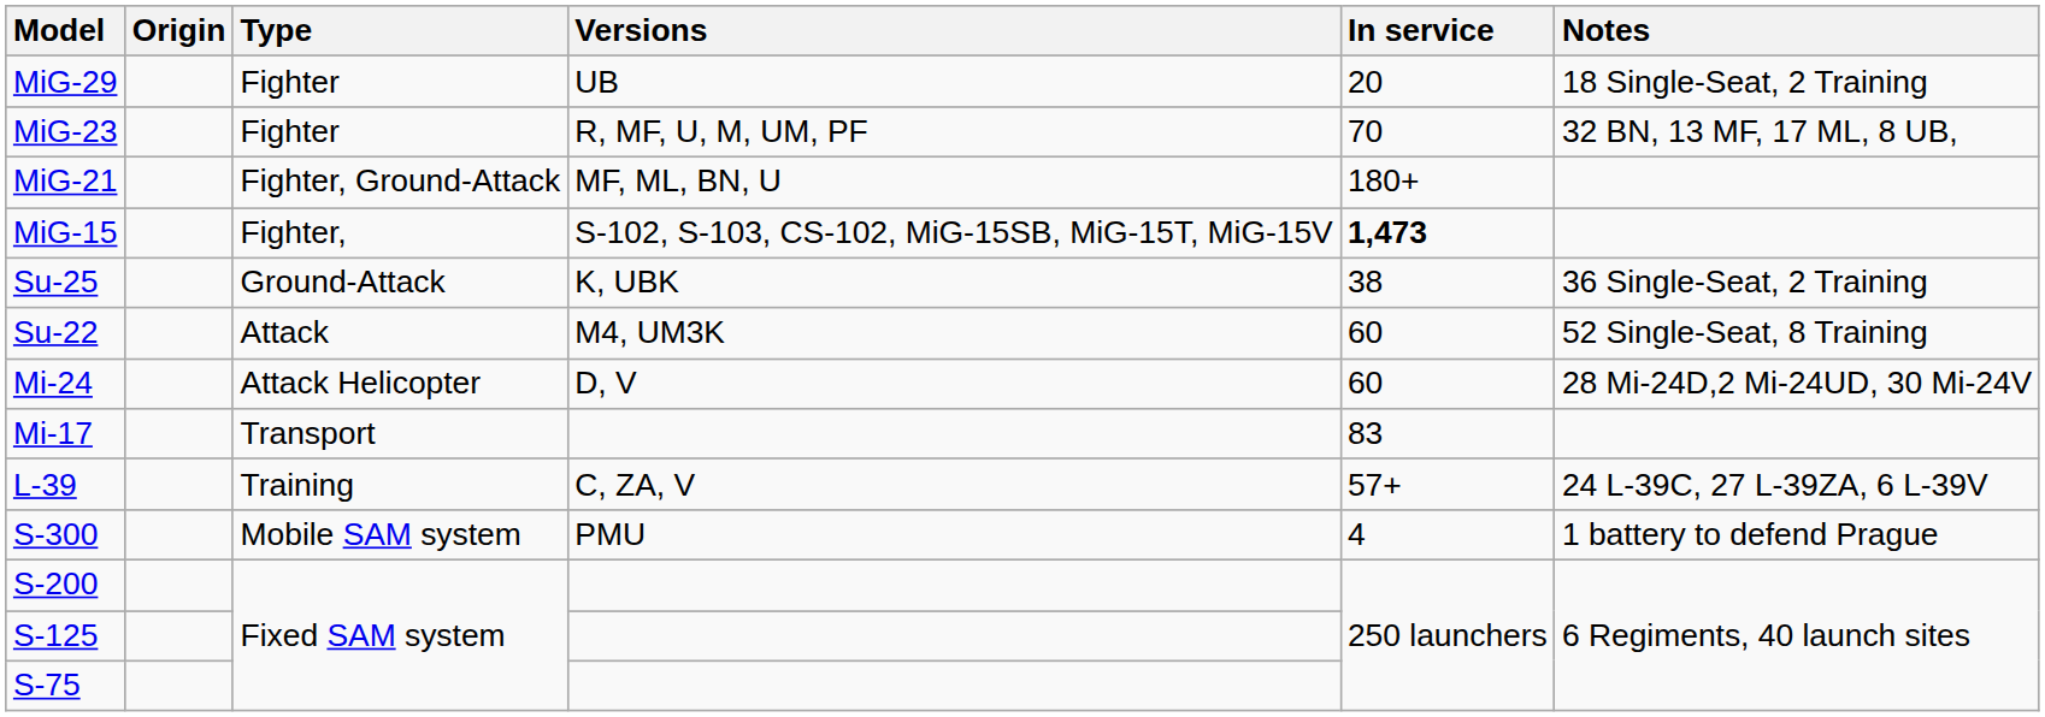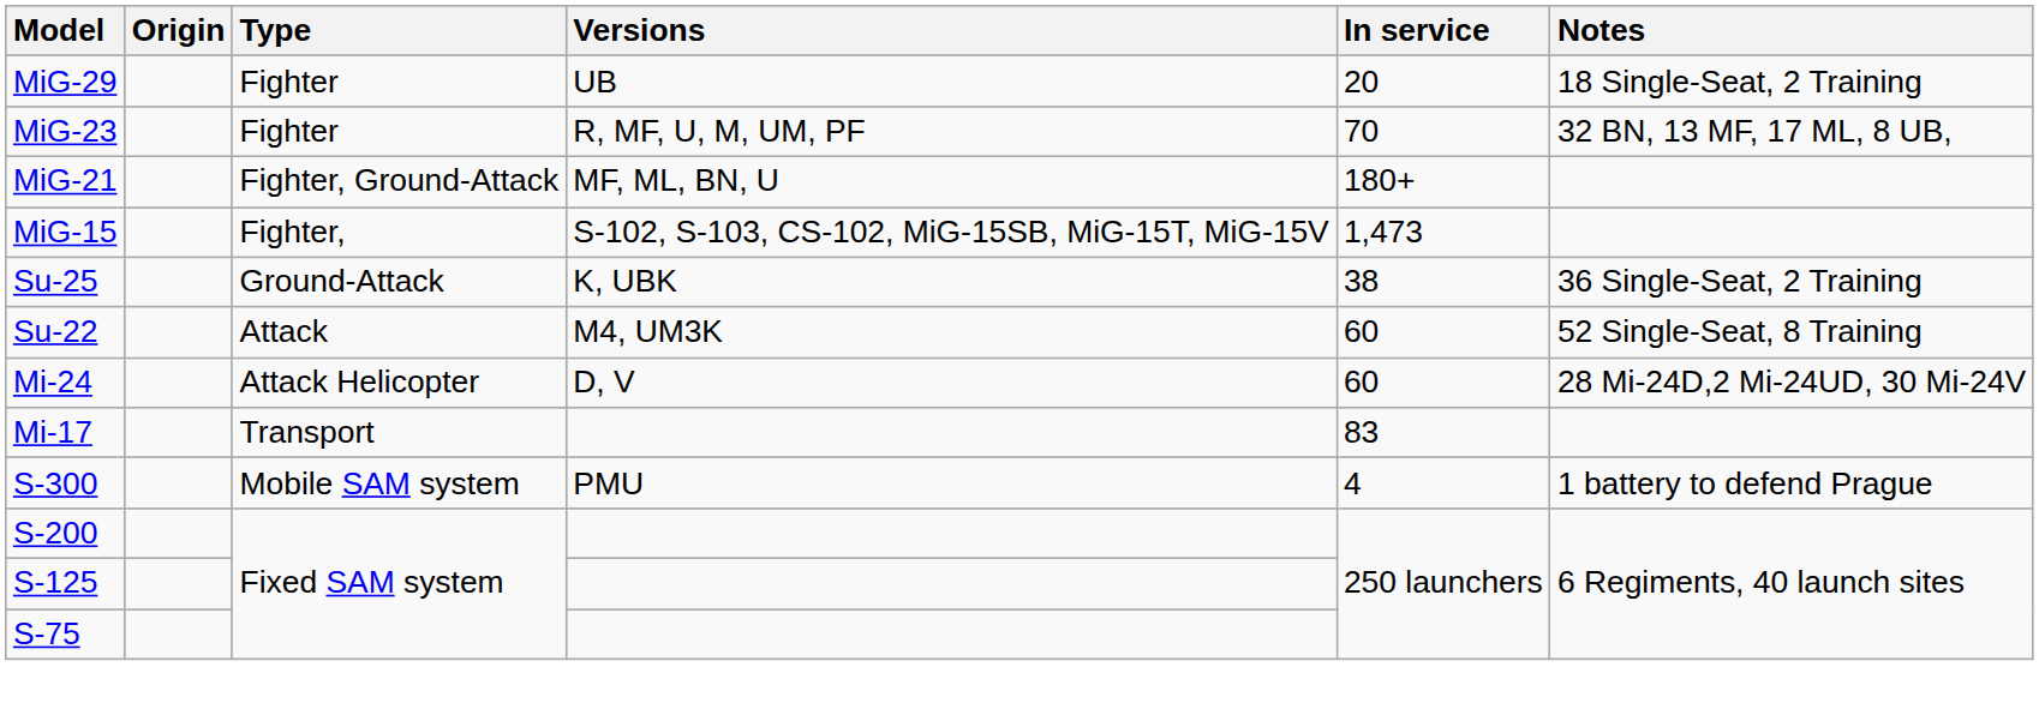MiG-15 | In service: bold -> normal
- row: L-39 | Training | C, ZA, V | 57+ | 24 L-39C, 27 L-39ZA, 6 L-39V
